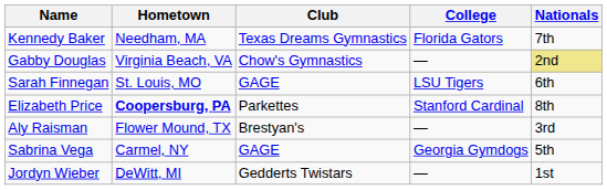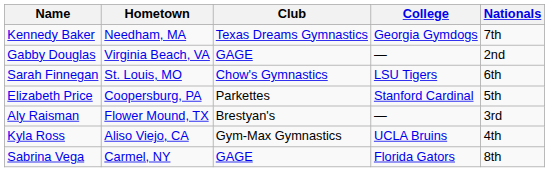Kennedy Baker | College: Florida Gators -> Georgia Gymdogs
Gabby Douglas | Club: Chow's Gymnastics -> GAGE
Gabby Douglas | Nationals: khaki background -> no background
Sarah Finnegan | Club: GAGE -> Chow's Gymnastics
Elizabeth Price | Hometown: bold -> normal
Elizabeth Price | Nationals: 8th -> 5th
+ row: Kyla Ross | Aliso Viejo, CA | Gym-Max Gymnastics | UCLA Bruins | 4th
Sabrina Vega | College: Georgia Gymdogs -> Florida Gators
Sabrina Vega | Nationals: 5th -> 8th
- row: Jordyn Wieber | DeWitt, MI | Gedderts Twistars | — | 1st
